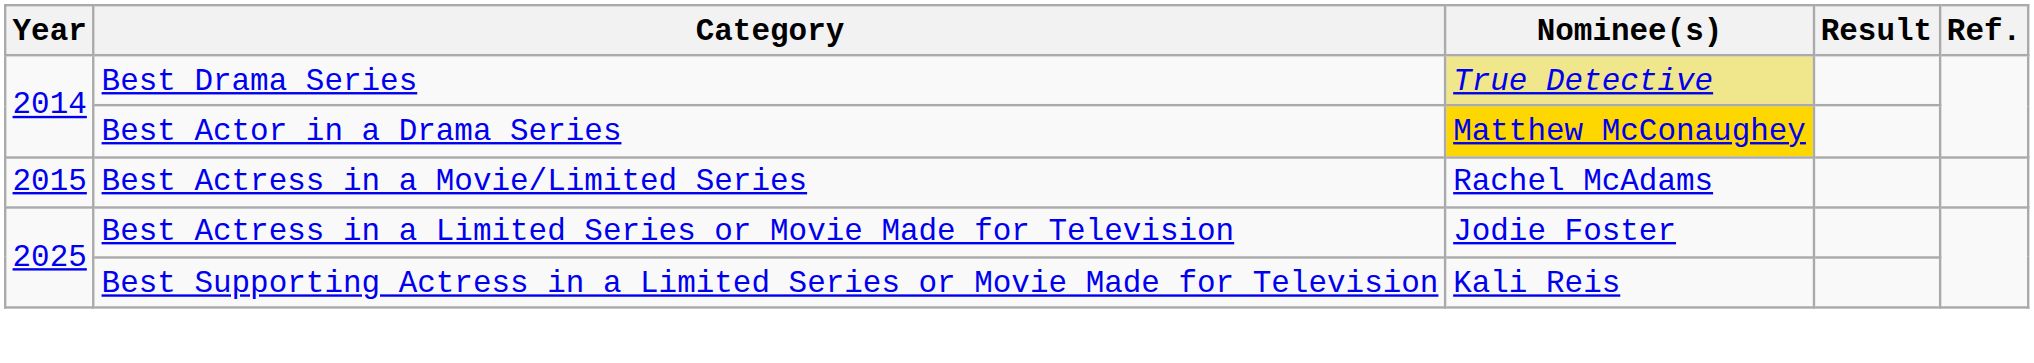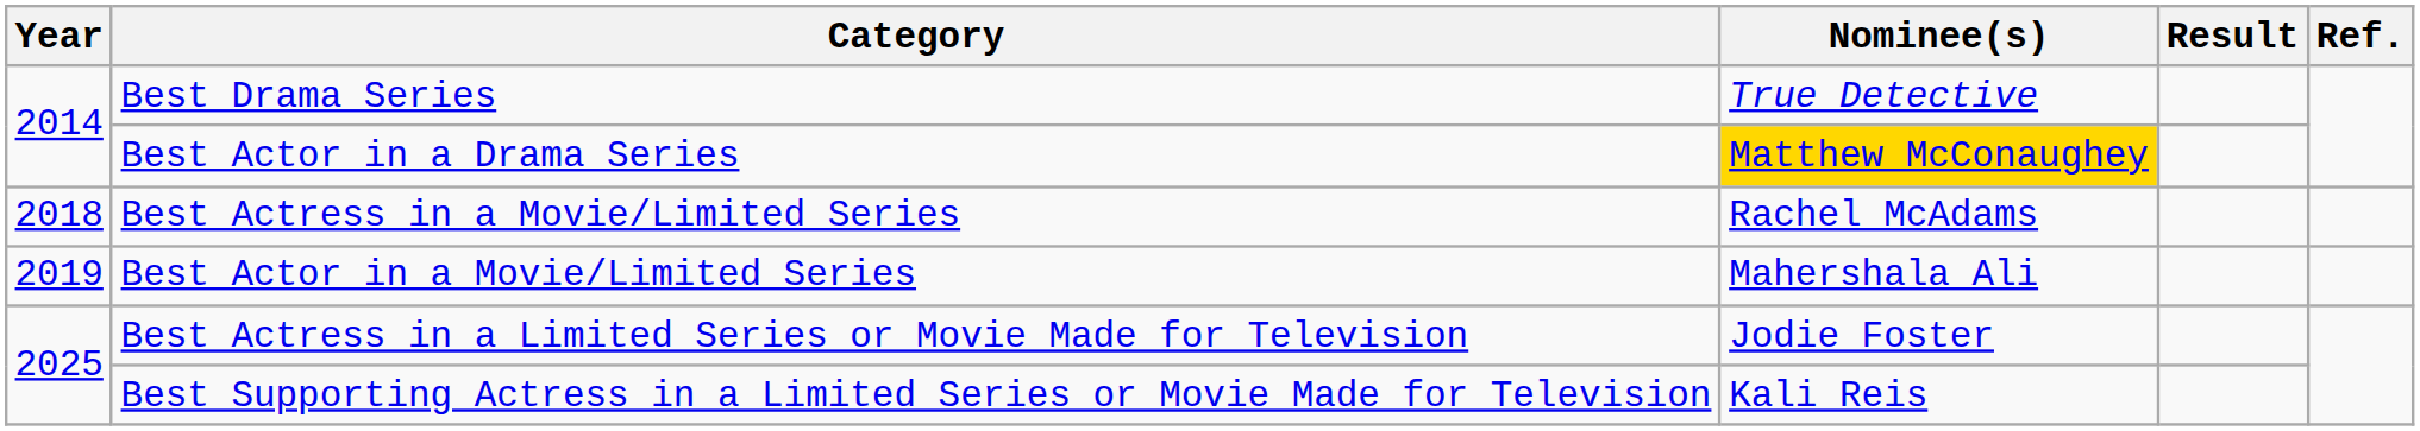Best Drama Series | Nominee(s): khaki background -> no background
Best Actress in a Movie/Limited Series | Year: 2015 -> 2018
+ row: 2019 | Best Actor in a Movie/Limited Series | Mahershala Ali
